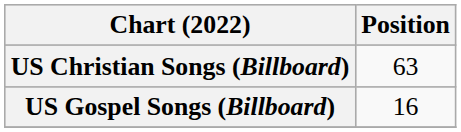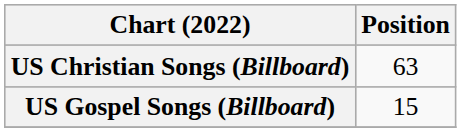US Gospel Songs (Billboard) | Position: 16 -> 15
